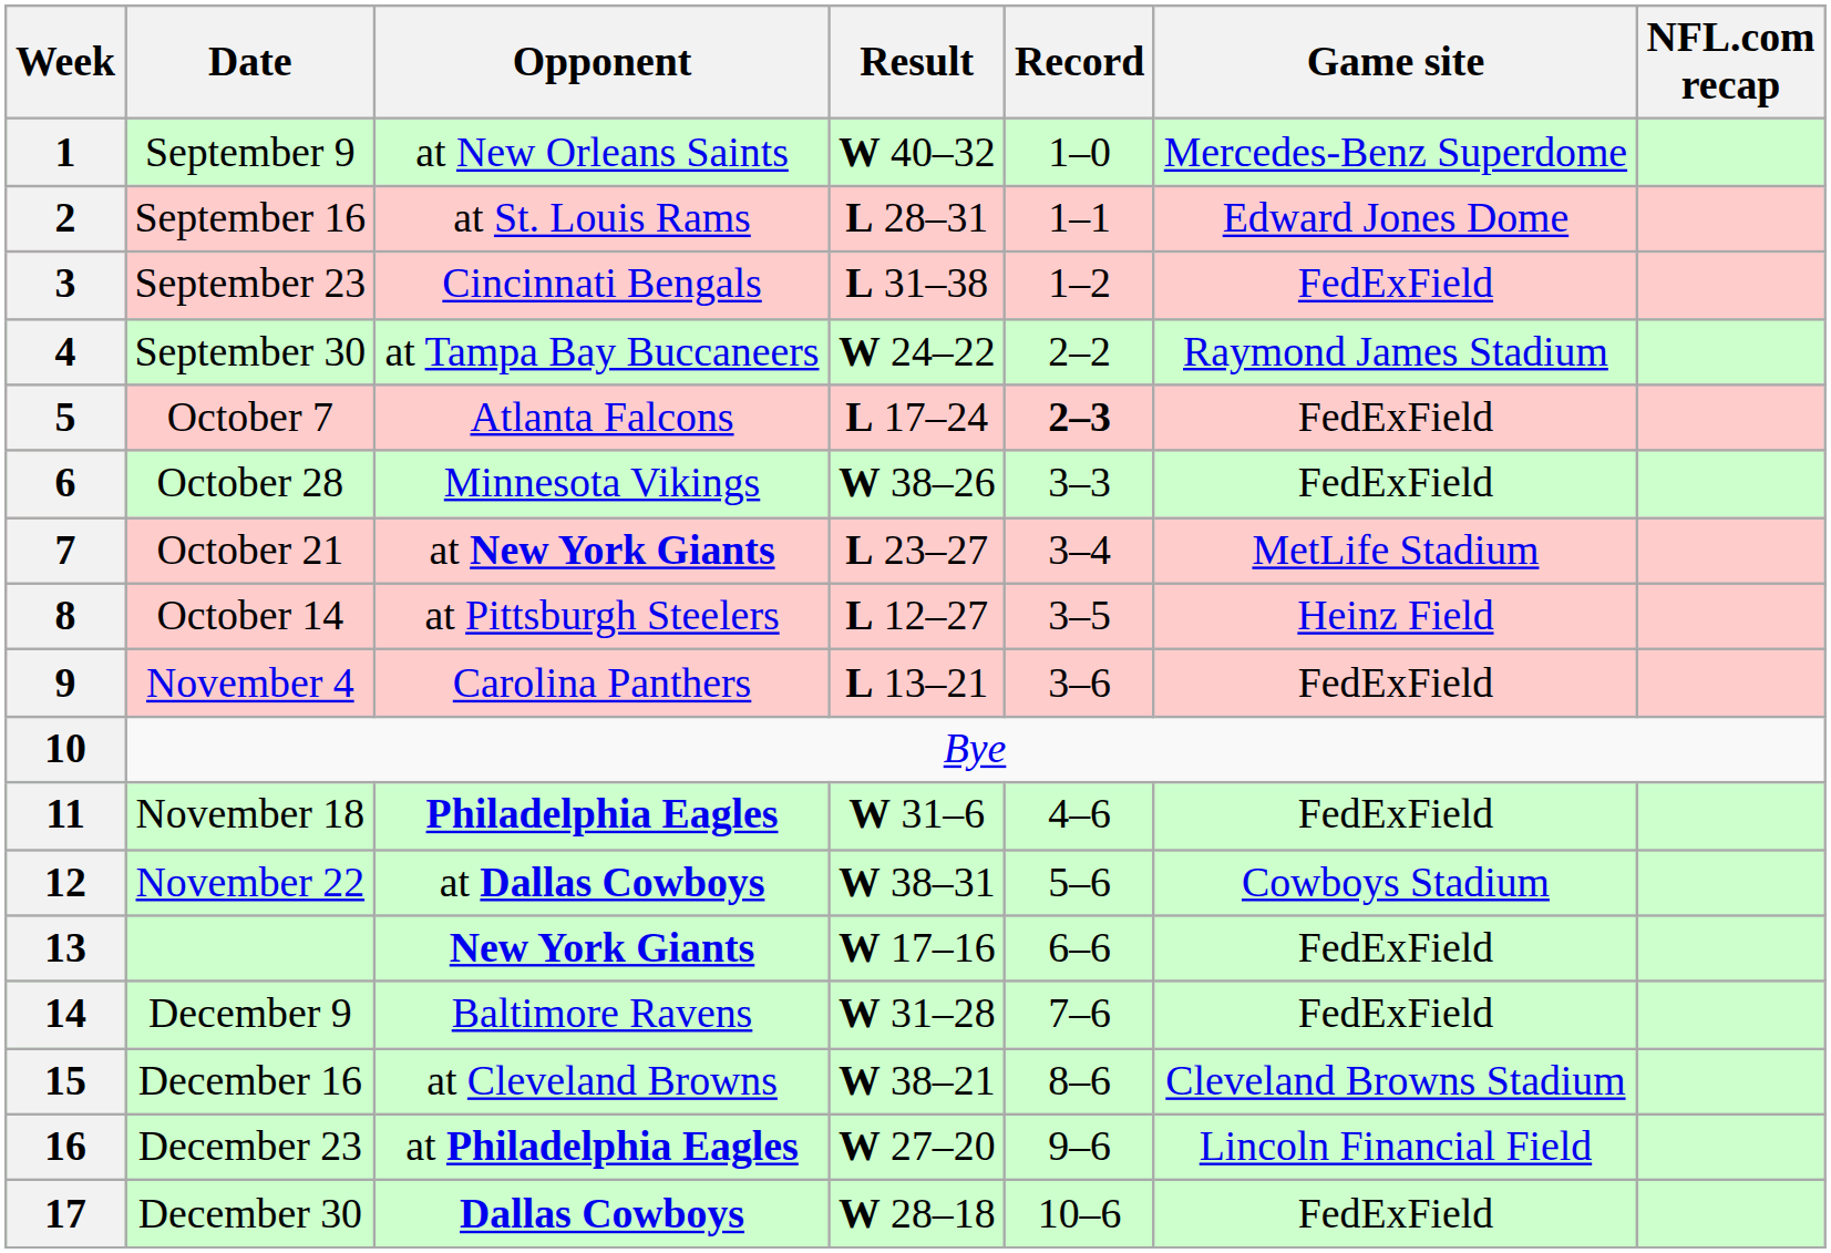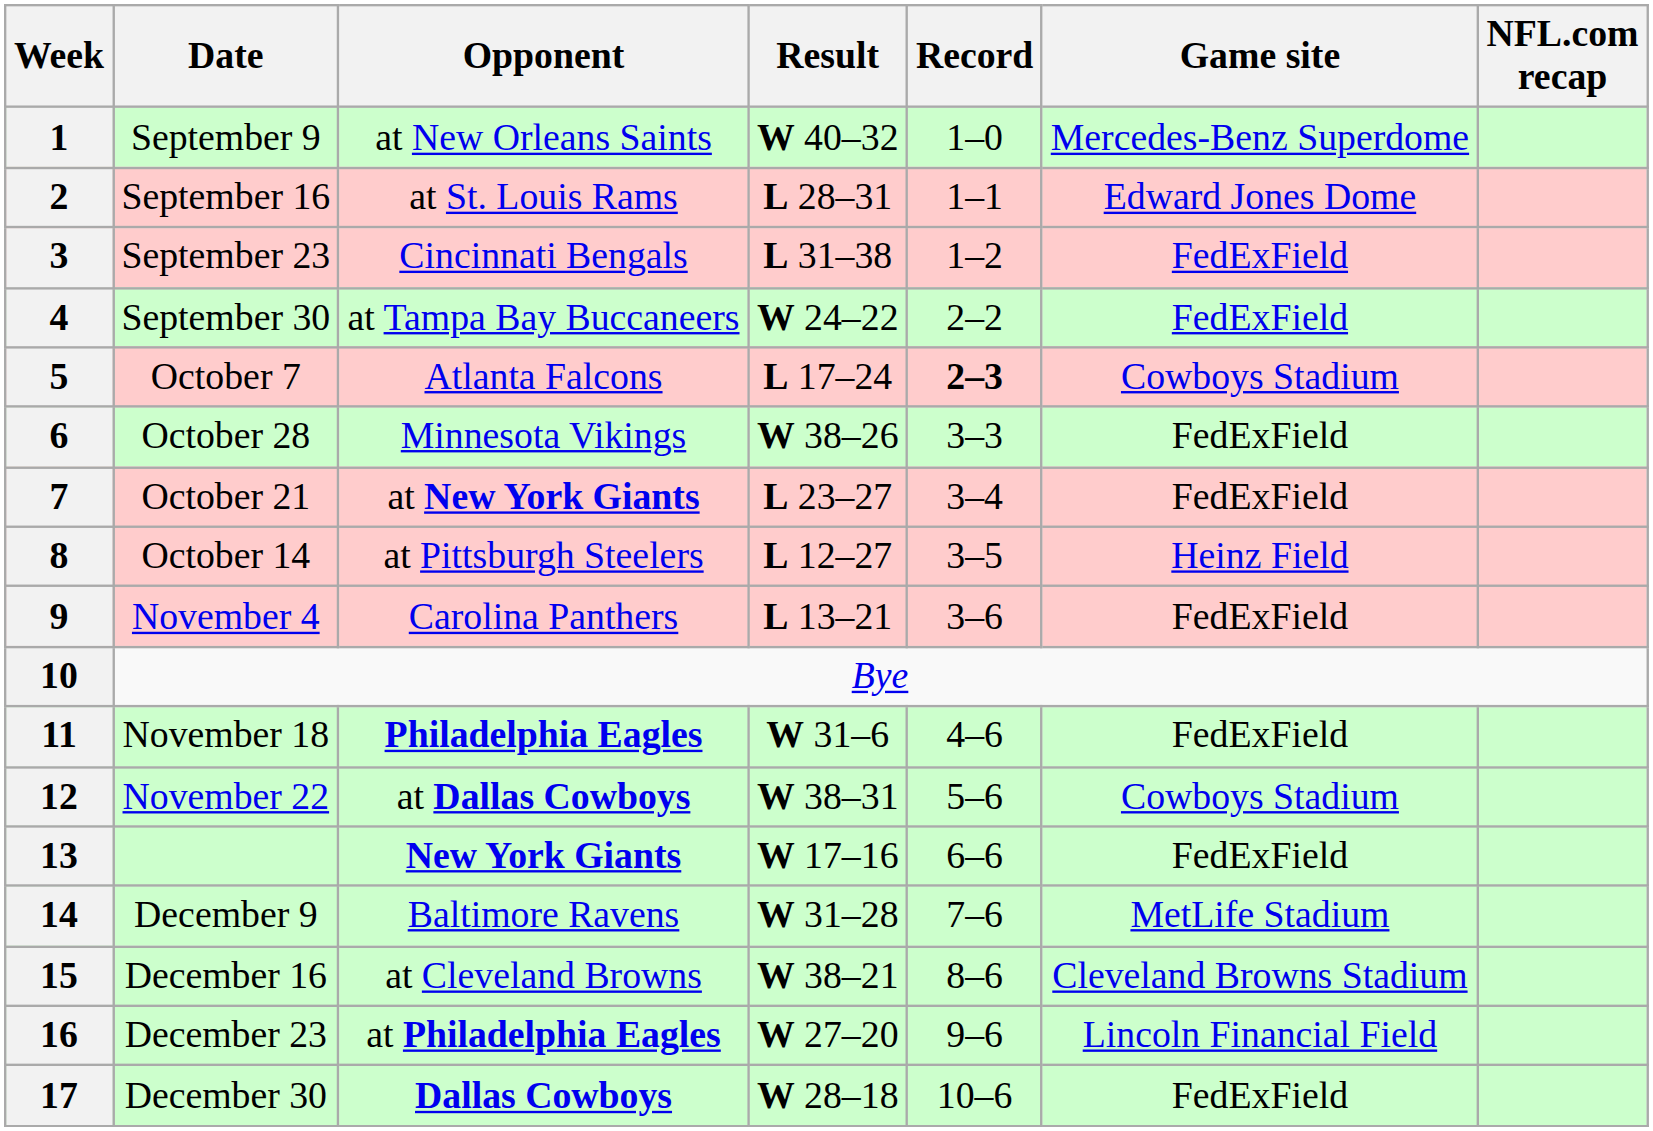4 | Game site: Raymond James Stadium -> FedExField
5 | Game site: FedExField -> Cowboys Stadium
7 | Game site: MetLife Stadium -> FedExField
14 | Game site: FedExField -> MetLife Stadium
